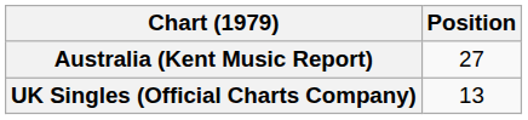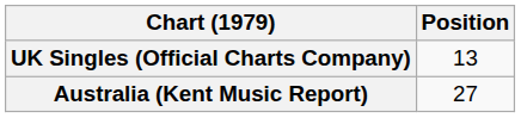rows swapped: Australia (Kent Music Report) <-> UK Singles (Official Charts Company)
